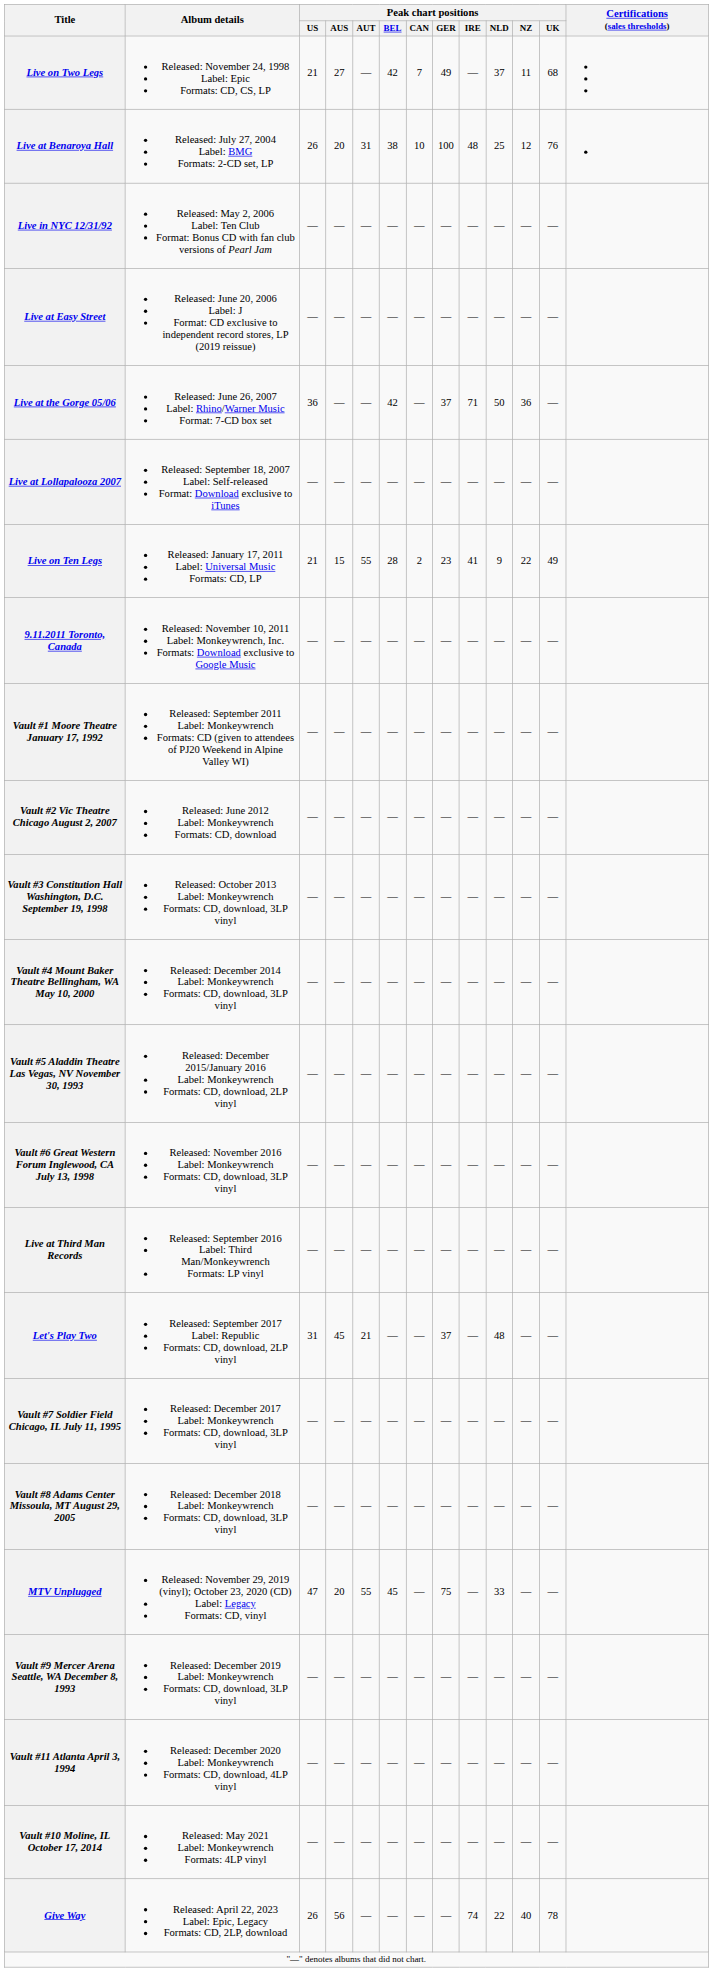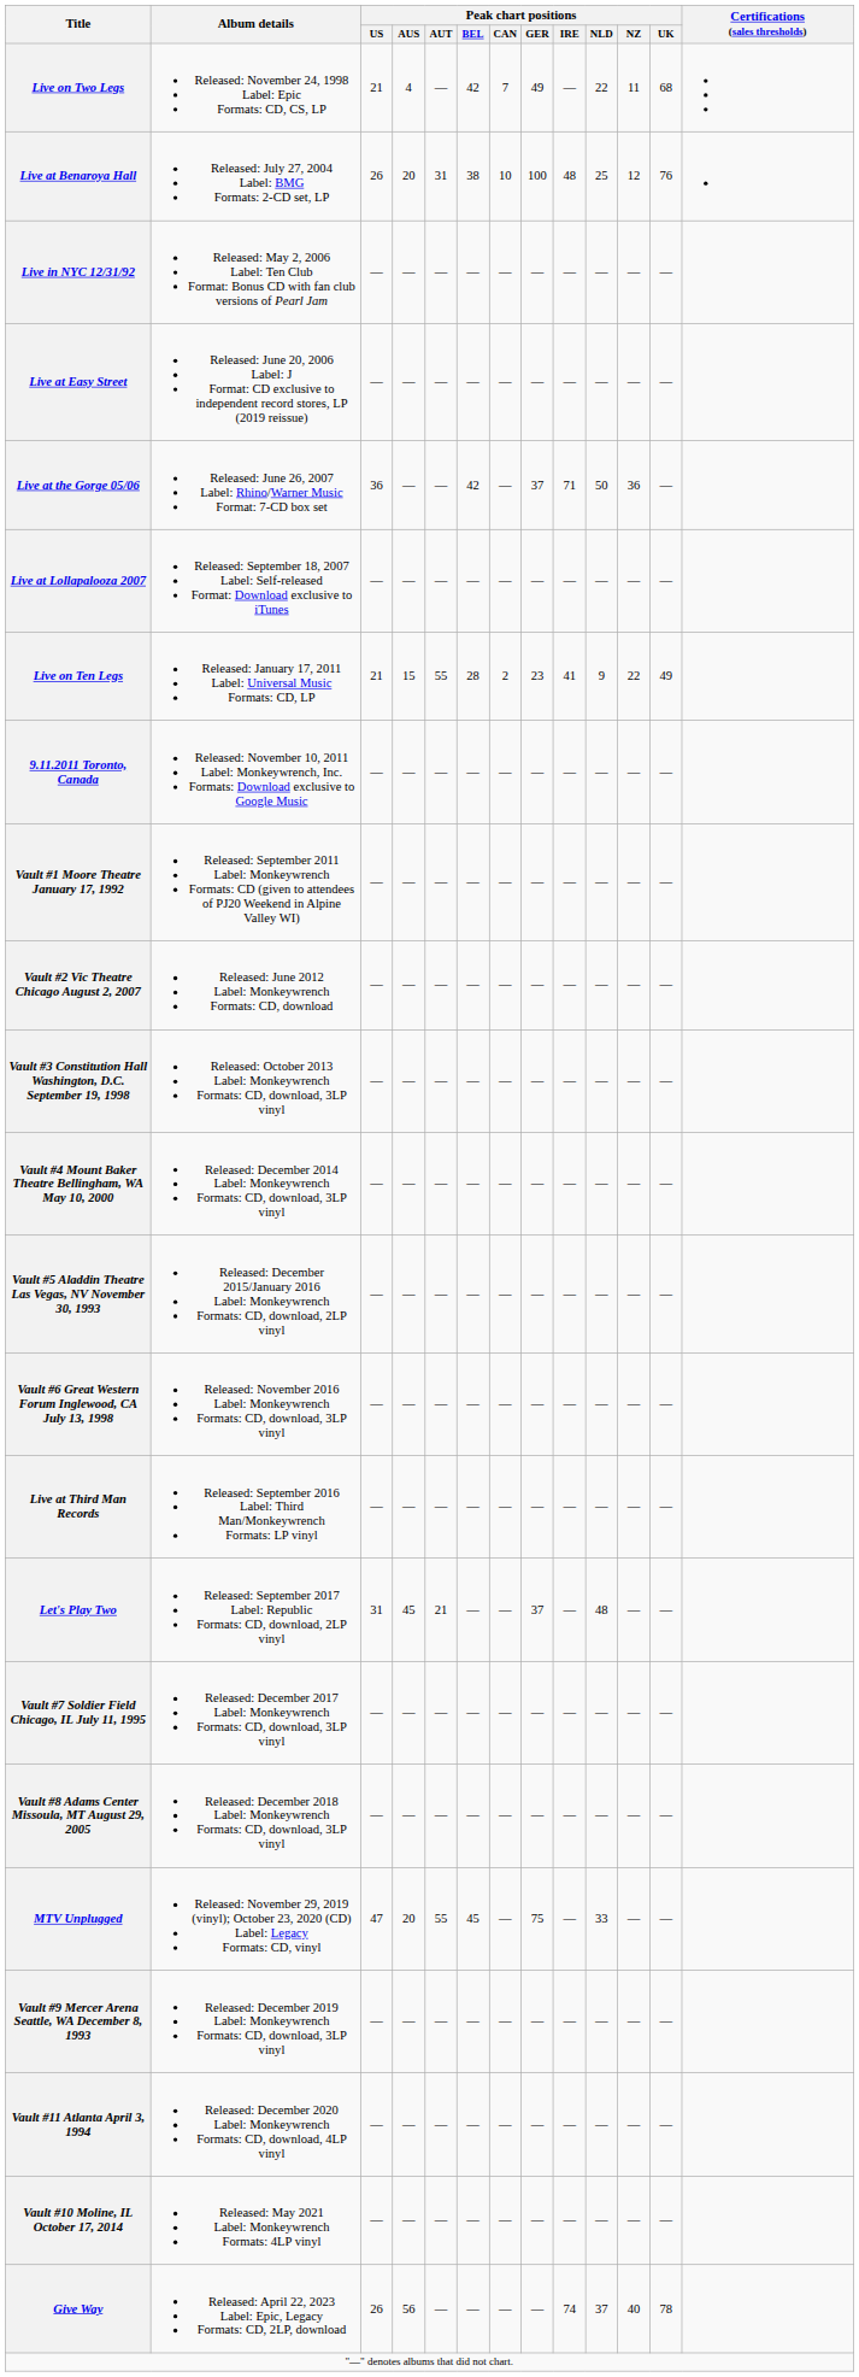Live on Two Legs | Peak chart positions / AUS: 27 -> 4
Live on Two Legs | Peak chart positions / NLD: 37 -> 22
Give Way | Peak chart positions / NLD: 22 -> 37
